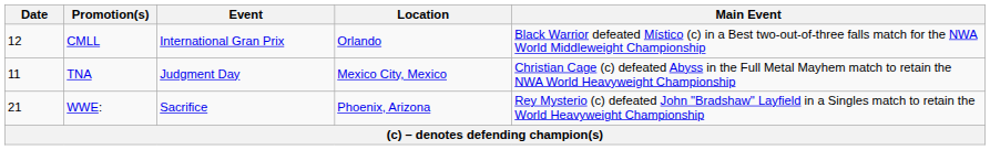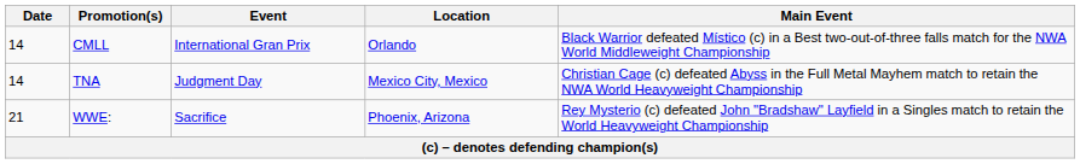CMLL | Date: 12 -> 14
TNA | Date: 11 -> 14
